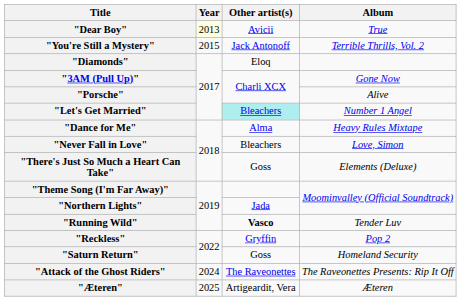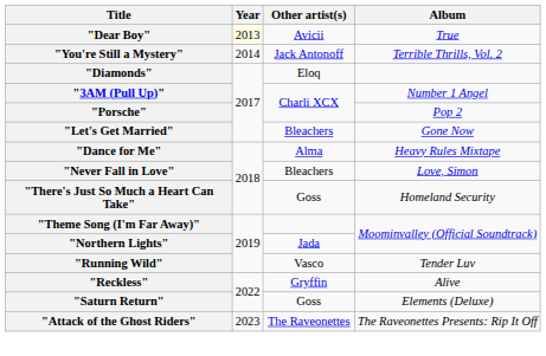"You're Still a Mystery" | Year: 2015 -> 2014
"3AM (Pull Up)" | Album: Gone Now -> Number 1 Angel
"Porsche" | Album: Alive -> Pop 2
"Let's Get Married" | Other artist(s): paleturquoise background -> no background
"Let's Get Married" | Album: Number 1 Angel -> Gone Now
"There's Just So Much a Heart Can Take" | Album: Elements (Deluxe) -> Homeland Security
"Running Wild" | Other artist(s): bold -> normal
"Reckless" | Album: Pop 2 -> Alive
"Saturn Return" | Album: Homeland Security -> Elements (Deluxe)
"Attack of the Ghost Riders" | Year: 2024 -> 2023
- row: "Æteren" | 2025 | Artigeardit, Vera | Æteren
